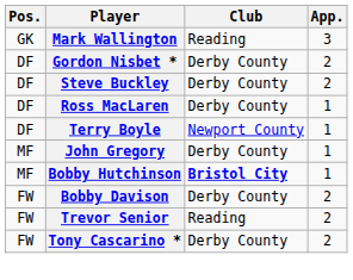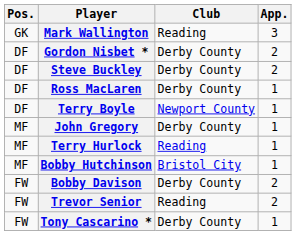+ row: MF | Terry Hurlock | Reading | 1
Bobby Hutchinson | Club: bold -> normal
Tony Cascarino * | App.: 2 -> 1
